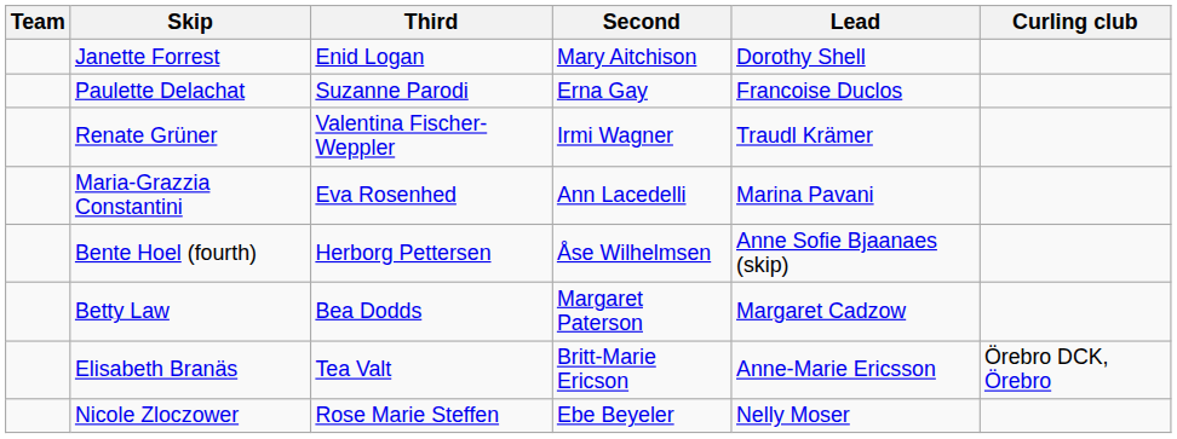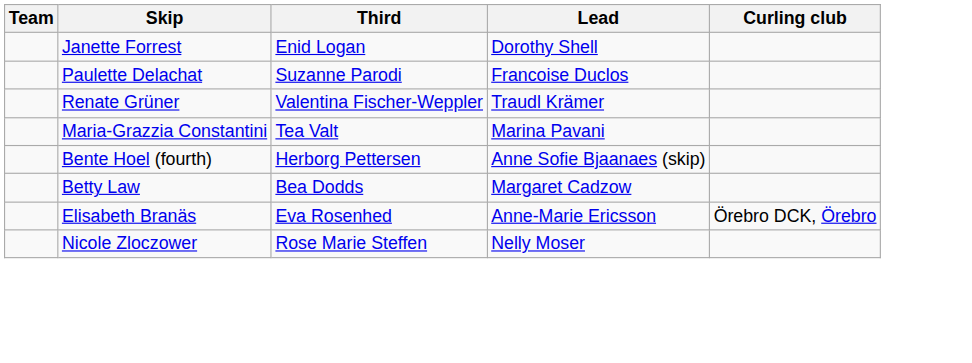- column: Second | Mary Aitchison | Erna Gay | Irmi Wagner | Ann Lacedelli | Åse Wilhelmsen | Margaret Paterson | Britt-Marie Ericson | Ebe Beyeler
Maria-Grazzia Constantini | Third: Eva Rosenhed -> Tea Valt
Elisabeth Branäs | Third: Tea Valt -> Eva Rosenhed
